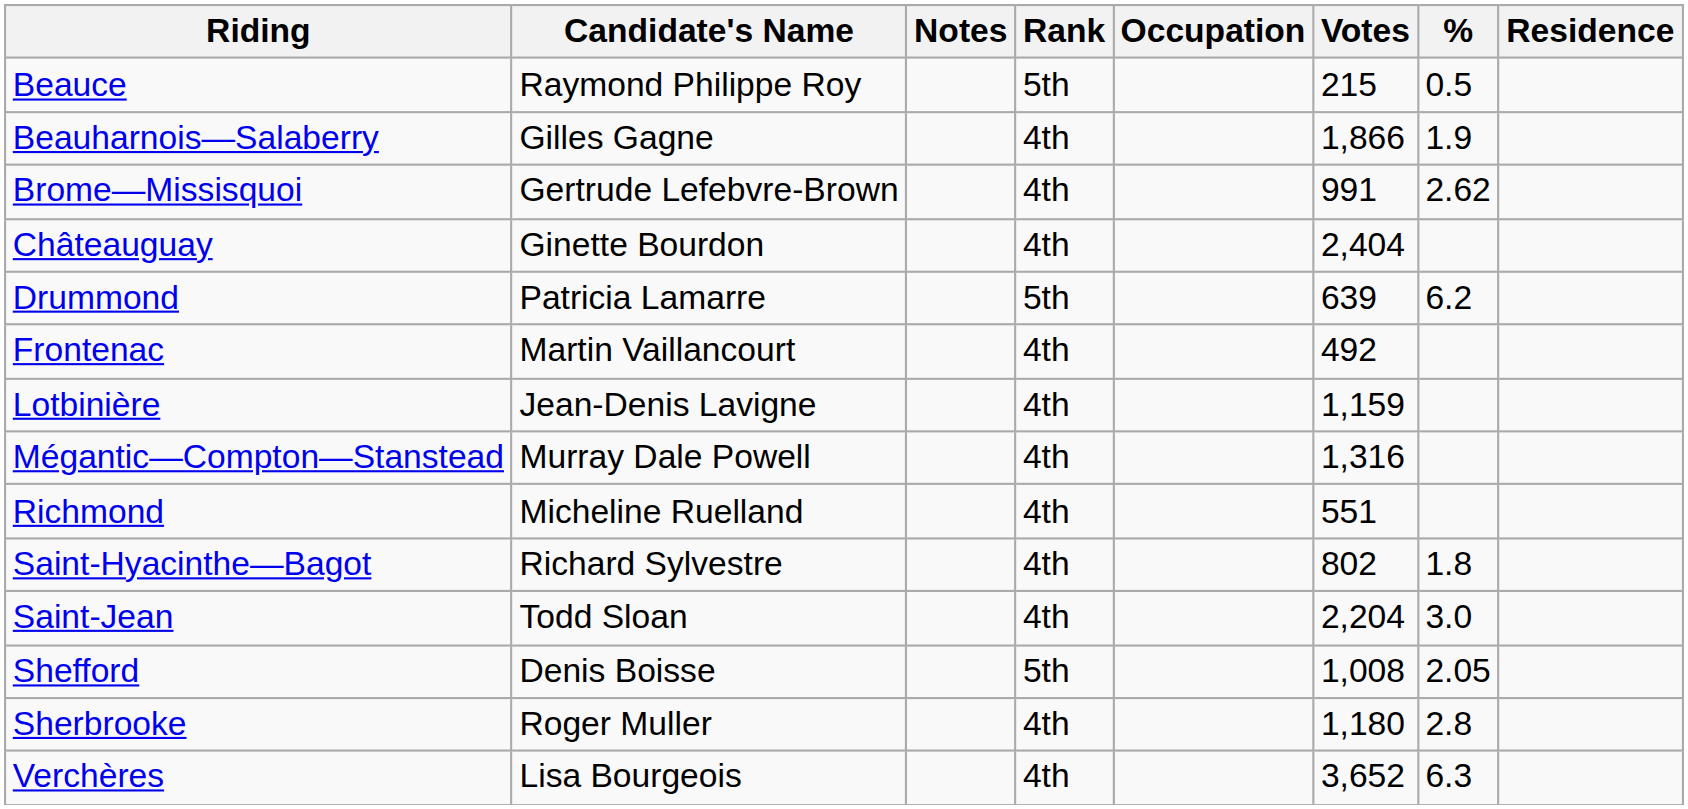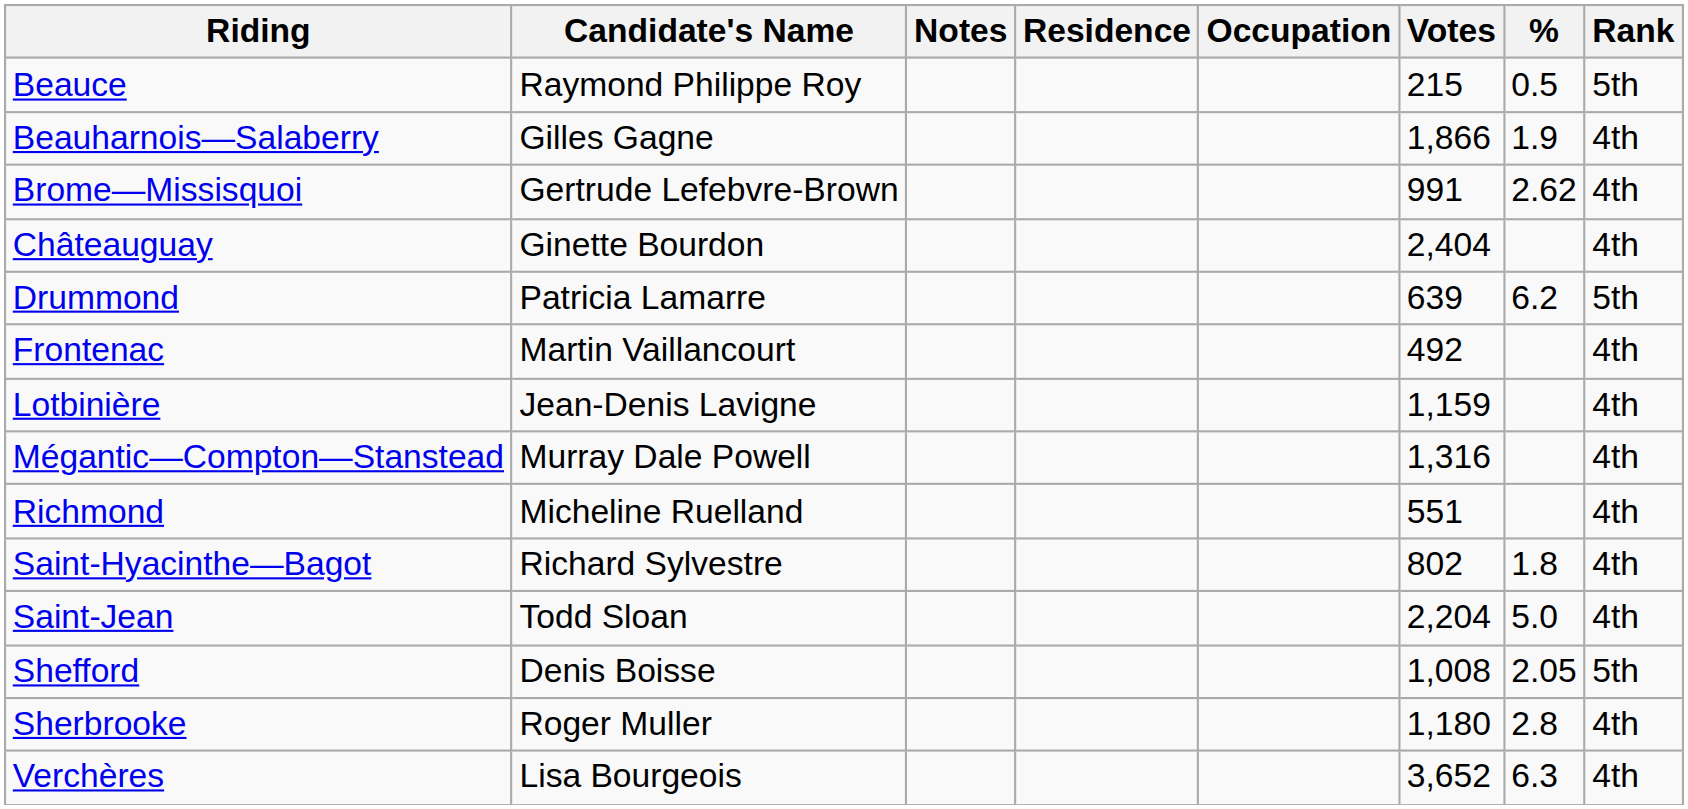columns swapped: Residence <-> Rank
Saint-Jean | %: 3.0 -> 5.0
